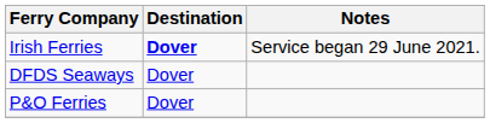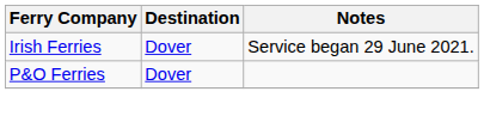Irish Ferries | Destination: bold -> normal
- row: DFDS Seaways | Dover
